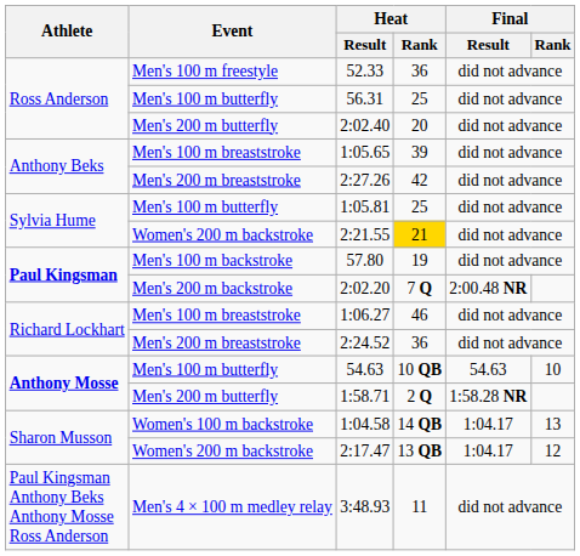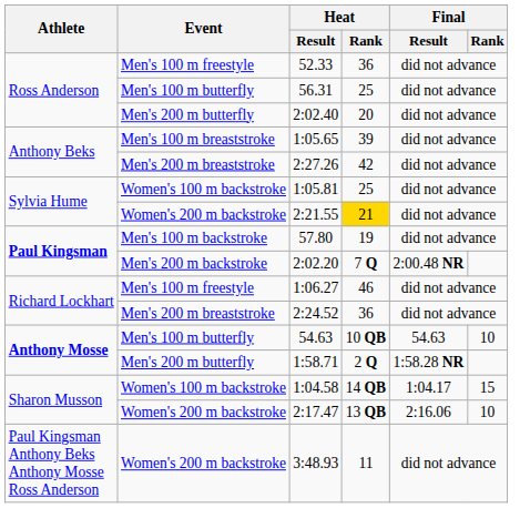1:05.81 | Event: Men's 100 m butterfly -> Women's 100 m backstroke
1:06.27 | Event: Men's 100 m breaststroke -> Men's 100 m freestyle
1:04.58 | Final / Rank: 13 -> 15
2:17.47 | Final / Result: 1:04.17 -> 2:16.06
2:17.47 | Final / Rank: 12 -> 10
3:48.93 | Event: Men's 4 × 100 m medley relay -> Women's 200 m backstroke
